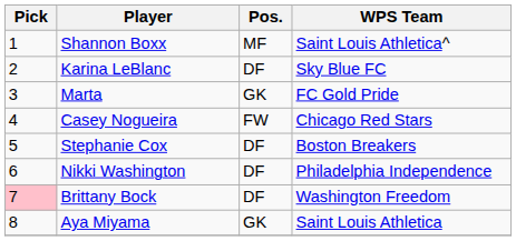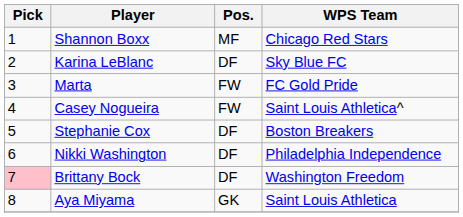Shannon Boxx | WPS Team: Saint Louis Athletica^ -> Chicago Red Stars
Marta | Pos.: GK -> FW
Casey Nogueira | WPS Team: Chicago Red Stars -> Saint Louis Athletica^
